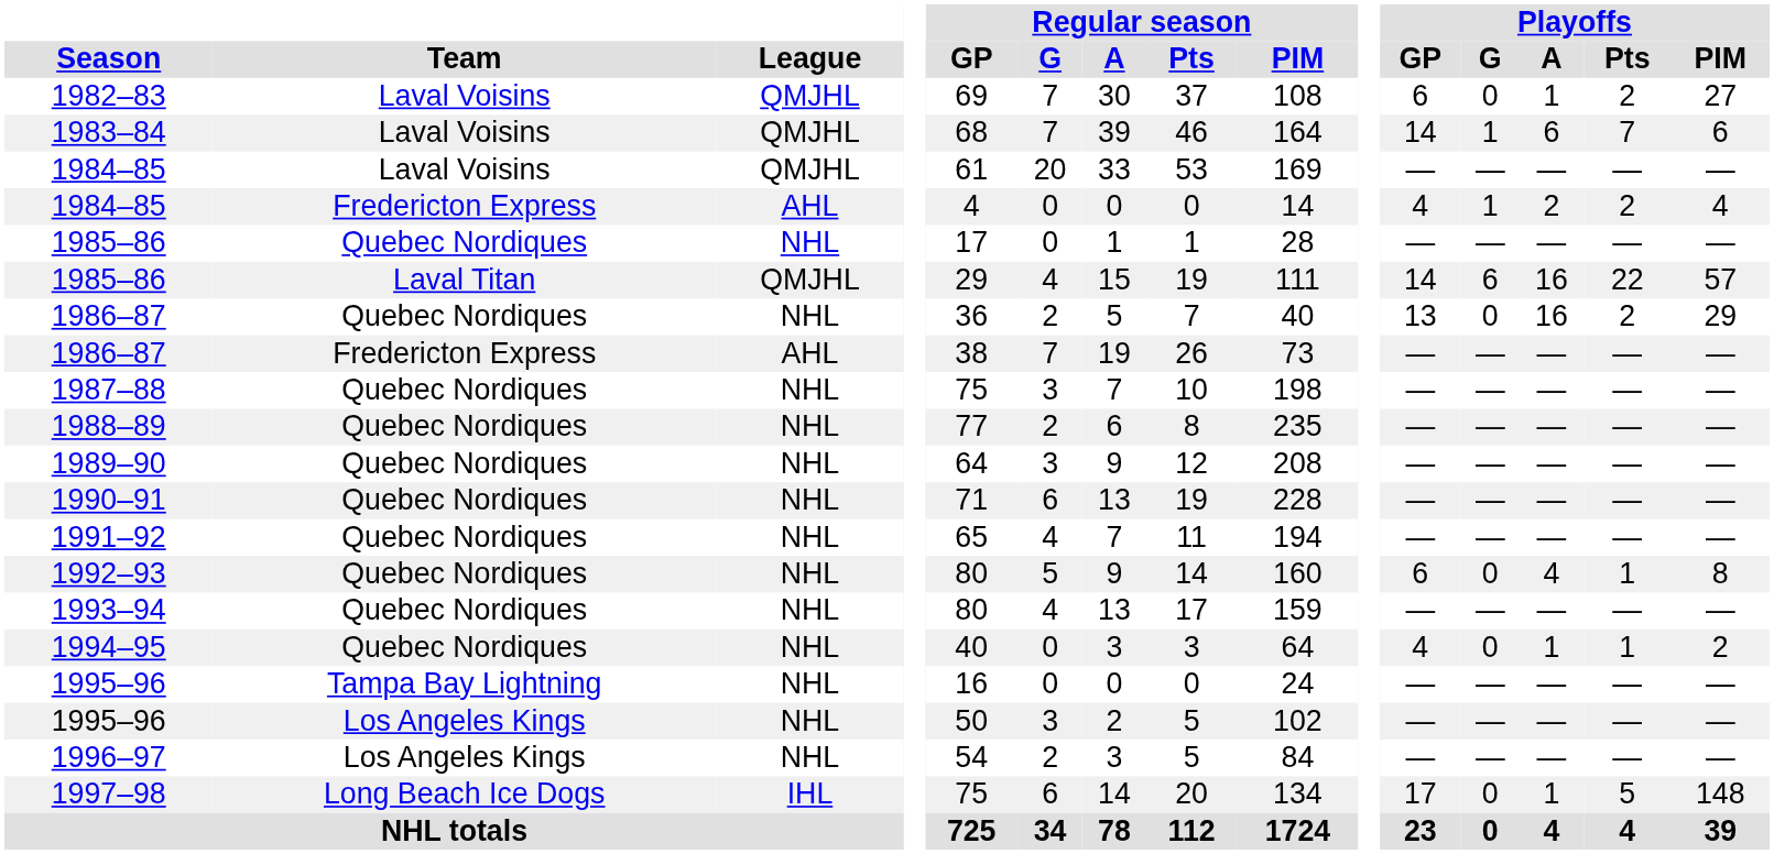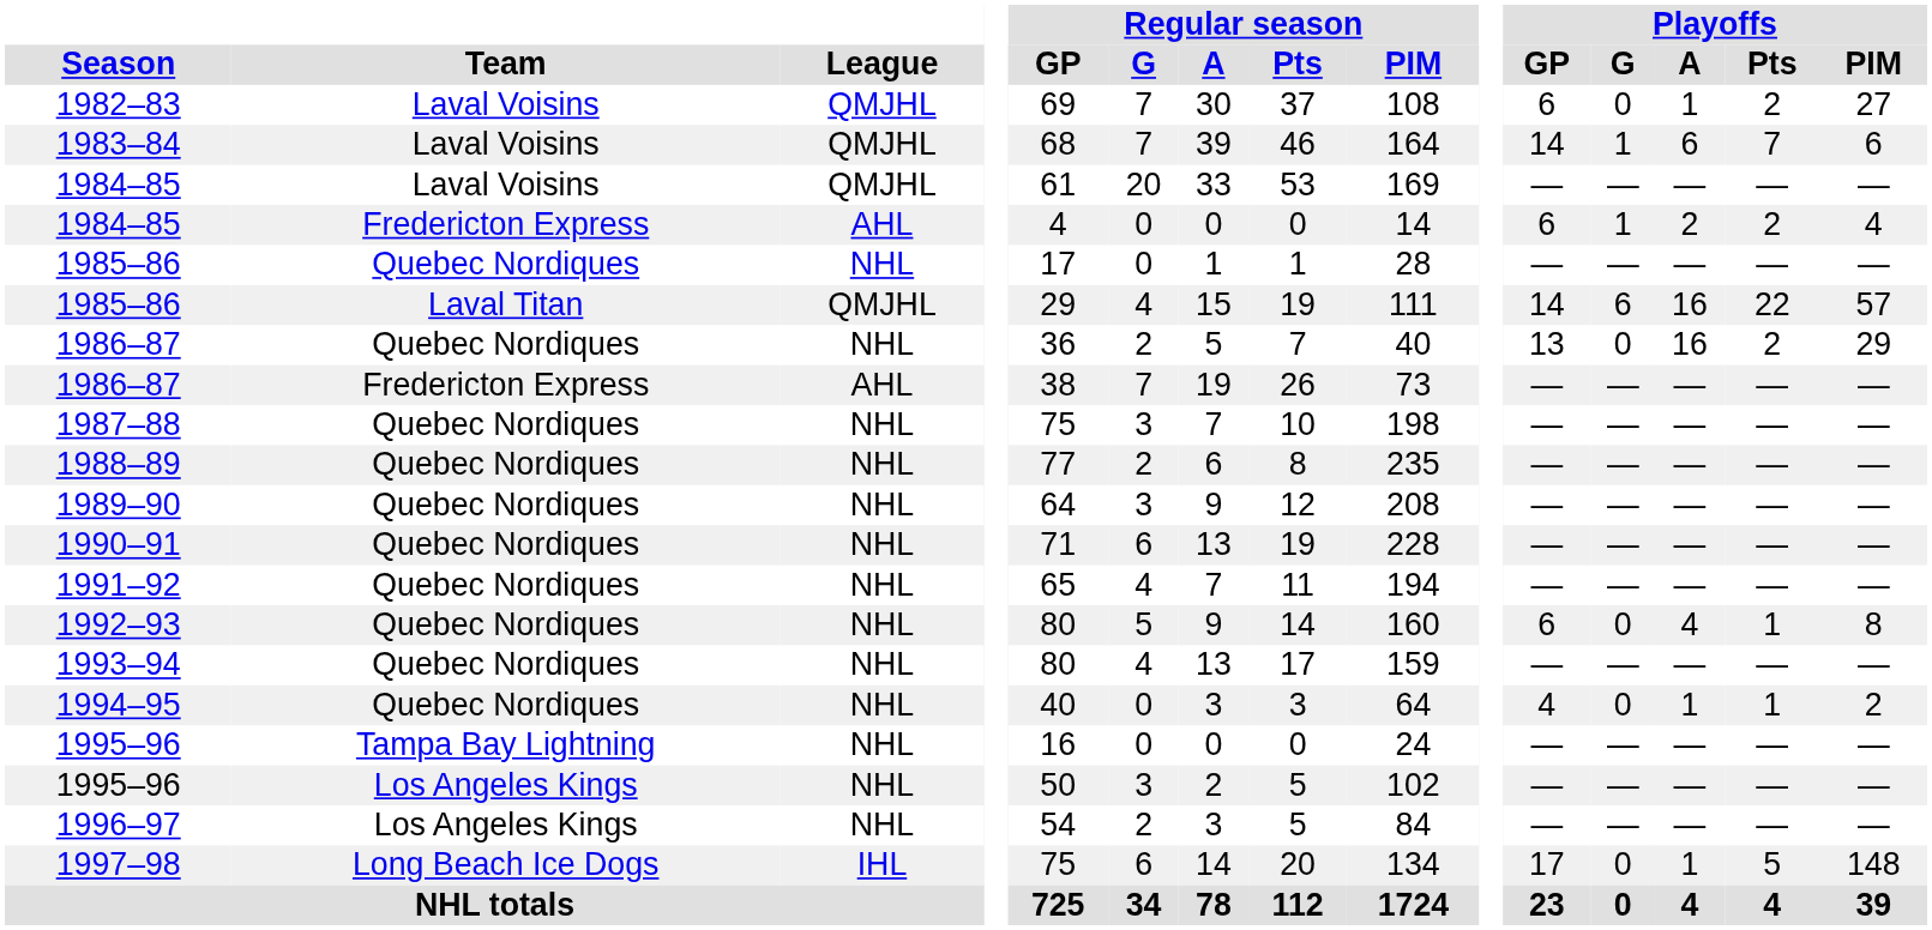1984–85 / Fredericton Express | Playoffs / GP: 4 -> 6
